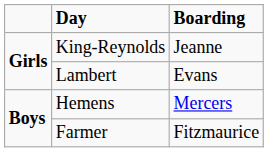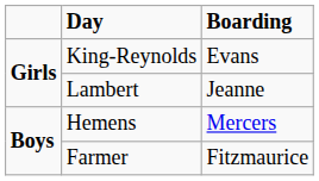King-Reynolds | Boarding: Jeanne -> Evans
Lambert | Boarding: Evans -> Jeanne
